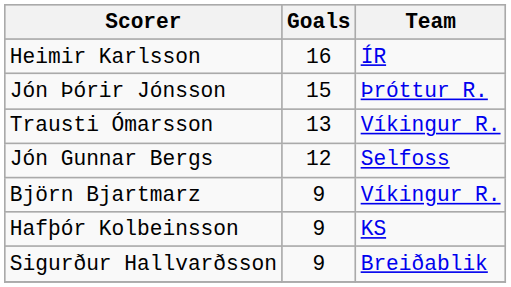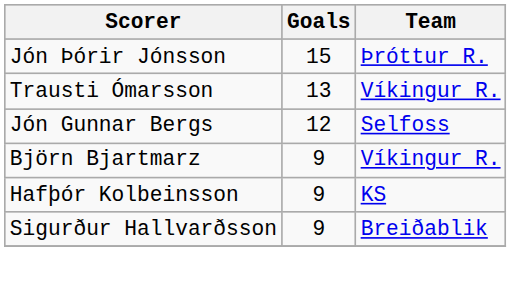- row: Heimir Karlsson | 16 | ÍR
